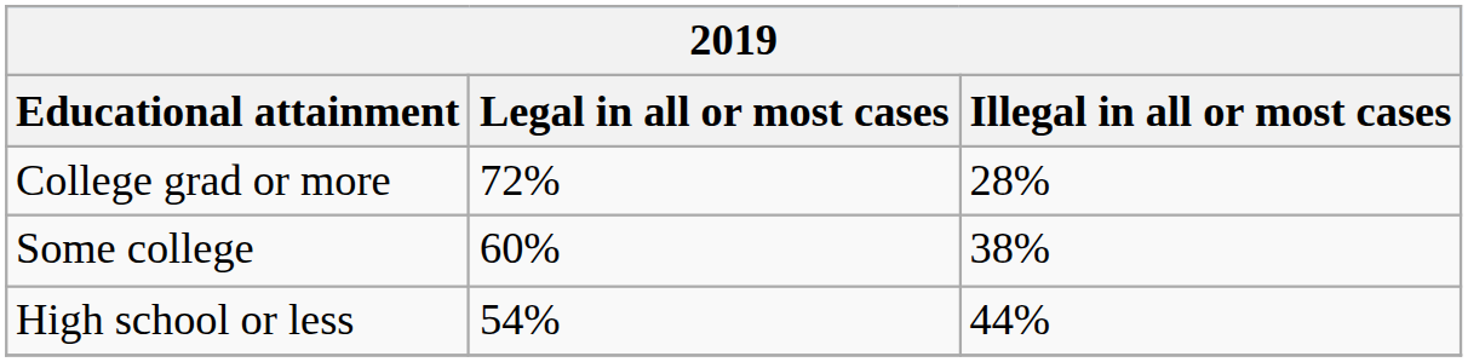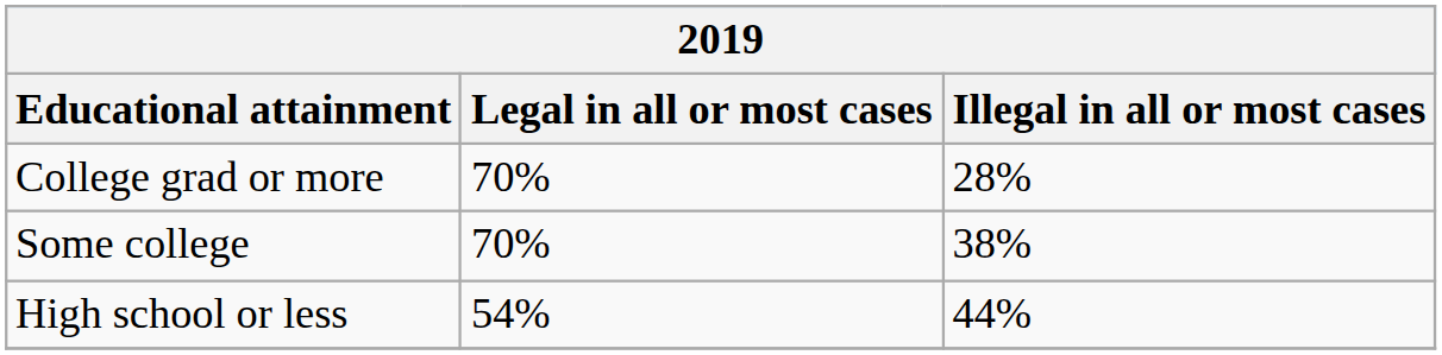College grad or more | Legal in all or most cases: 72% -> 70%
Some college | Legal in all or most cases: 60% -> 70%
